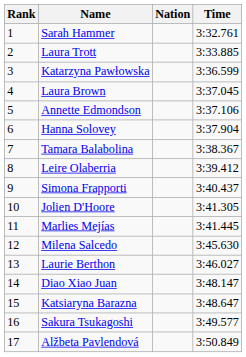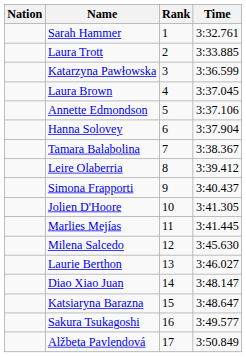columns swapped: Rank <-> Nation
